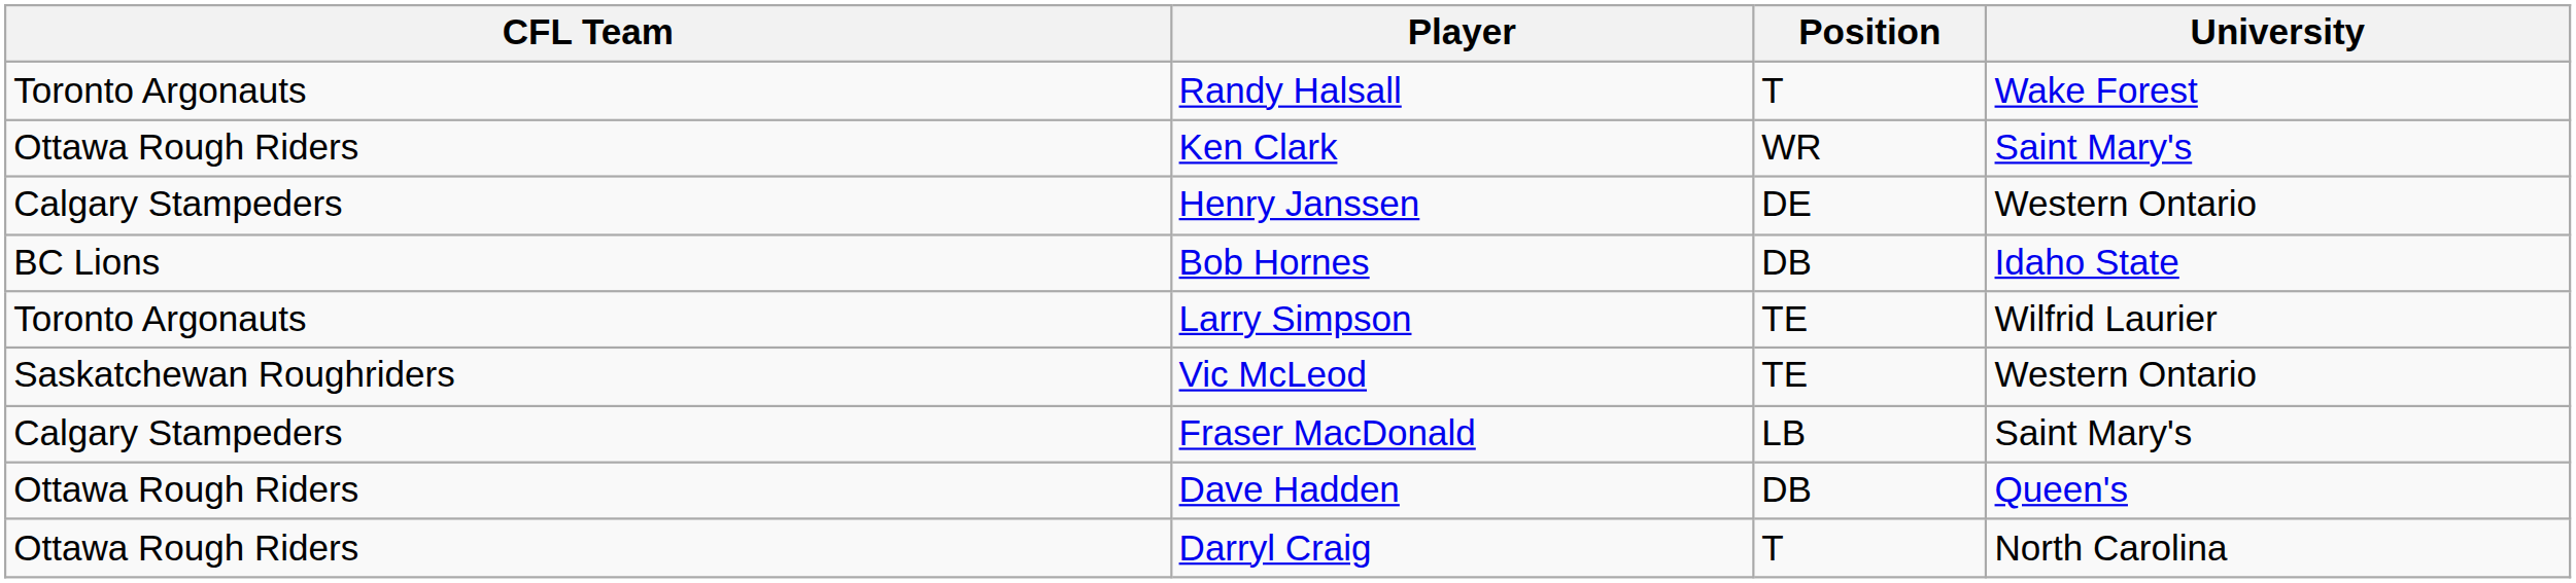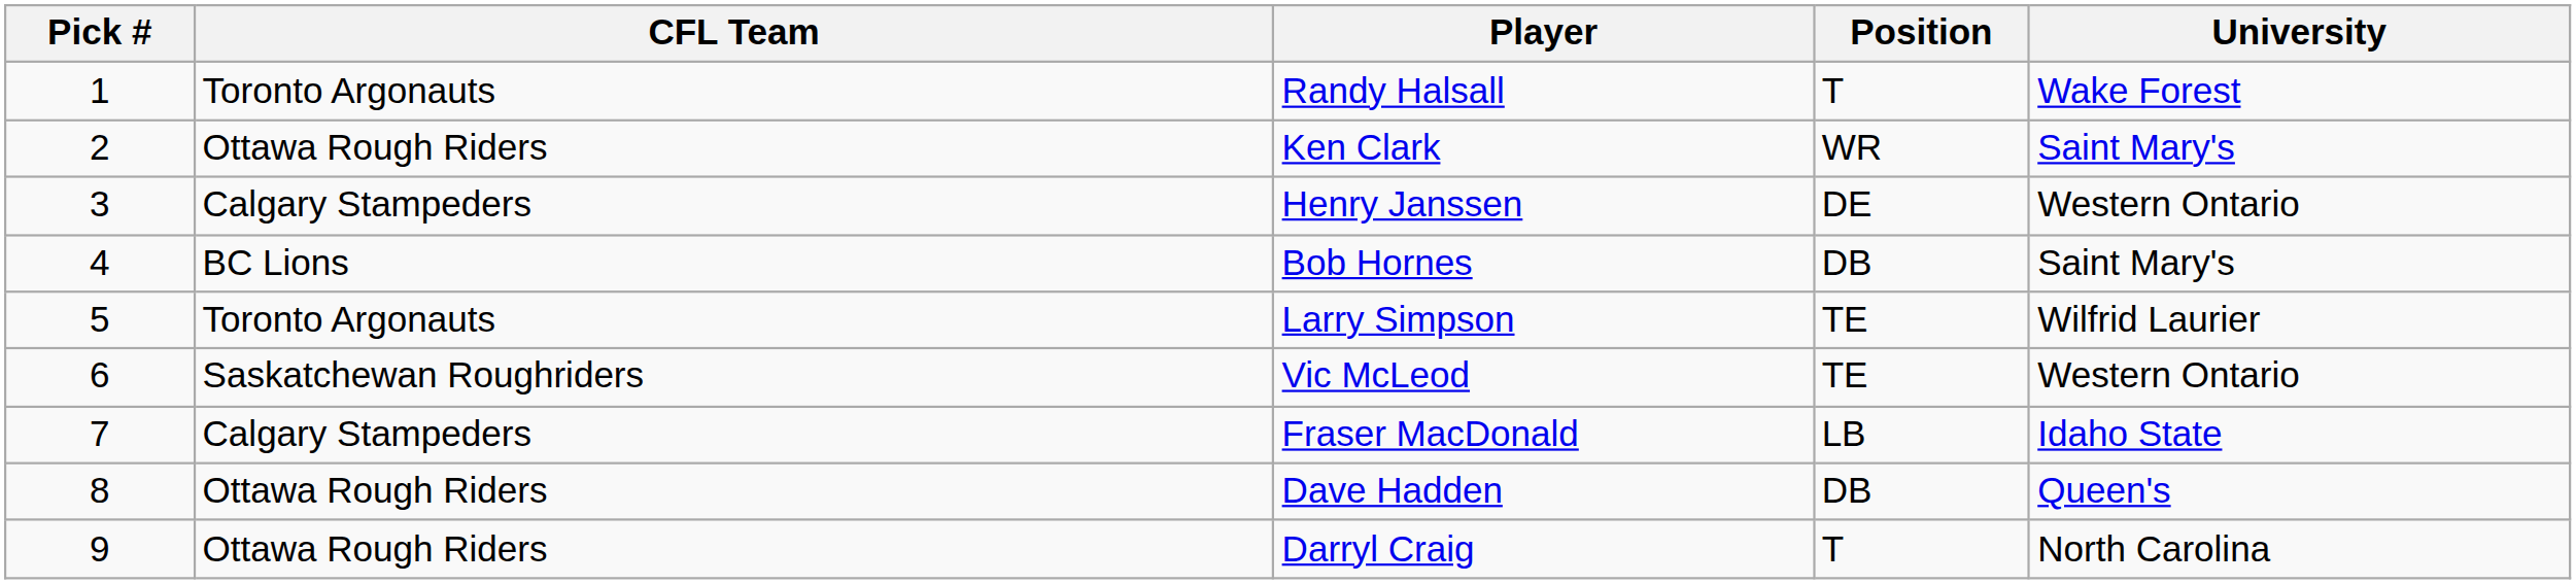+ column: Pick # | 1 | 2 | 3 | 4 | 5 | 6 | 7 | 8 | 9
Bob Hornes | University: Idaho State -> Saint Mary's
Fraser MacDonald | University: Saint Mary's -> Idaho State
